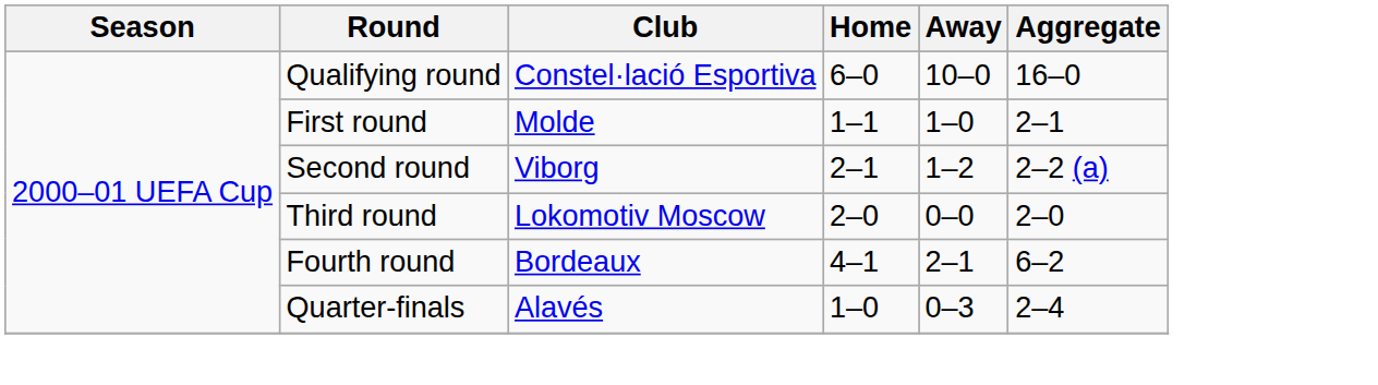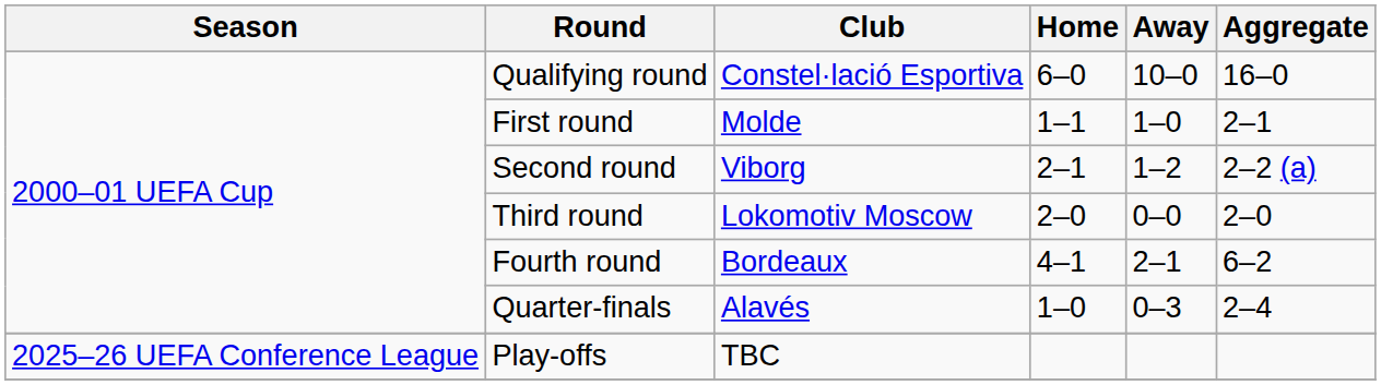+ row: 2025–26 UEFA Conference League | Play-offs | TBC
